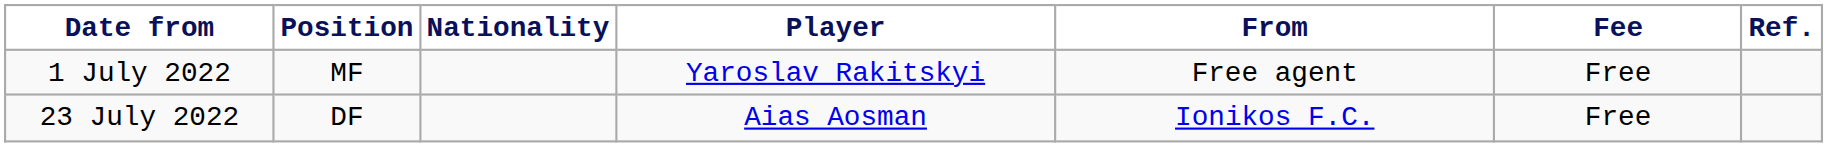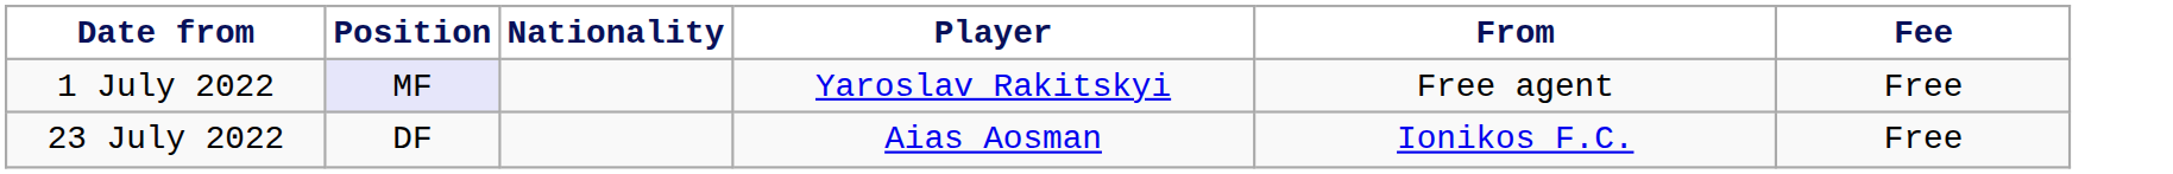- column: Ref.
1 July 2022 | Position: no background -> lavender background
